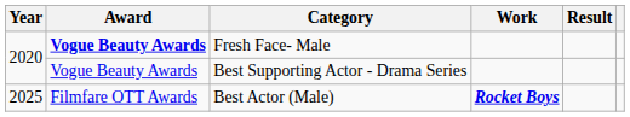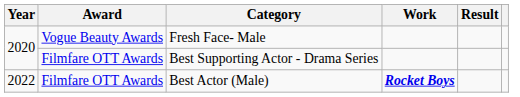Fresh Face- Male | Award: bold -> normal
Best Supporting Actor - Drama Series | Award: Vogue Beauty Awards -> Filmfare OTT Awards
Best Actor (Male) | Year: 2025 -> 2022
